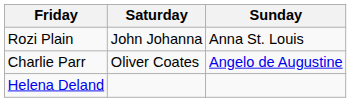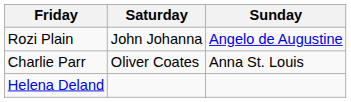Rozi Plain | Sunday: Anna St. Louis -> Angelo de Augustine
Charlie Parr | Sunday: Angelo de Augustine -> Anna St. Louis
